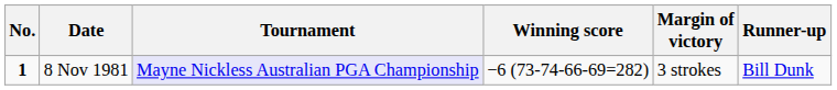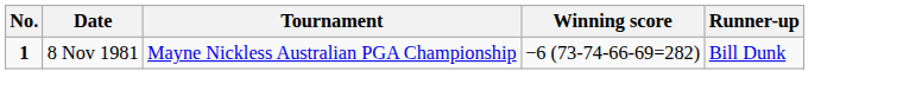- column: Margin of victory | 3 strokes
8 Nov 1981 | Tournament: lavender background -> no background
